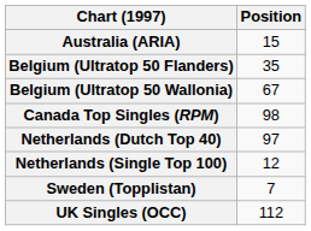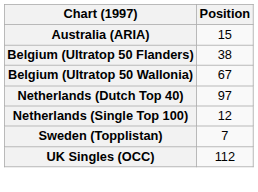Belgium (Ultratop 50 Flanders) | Position: 35 -> 38
- row: Canada Top Singles (RPM) | 98
